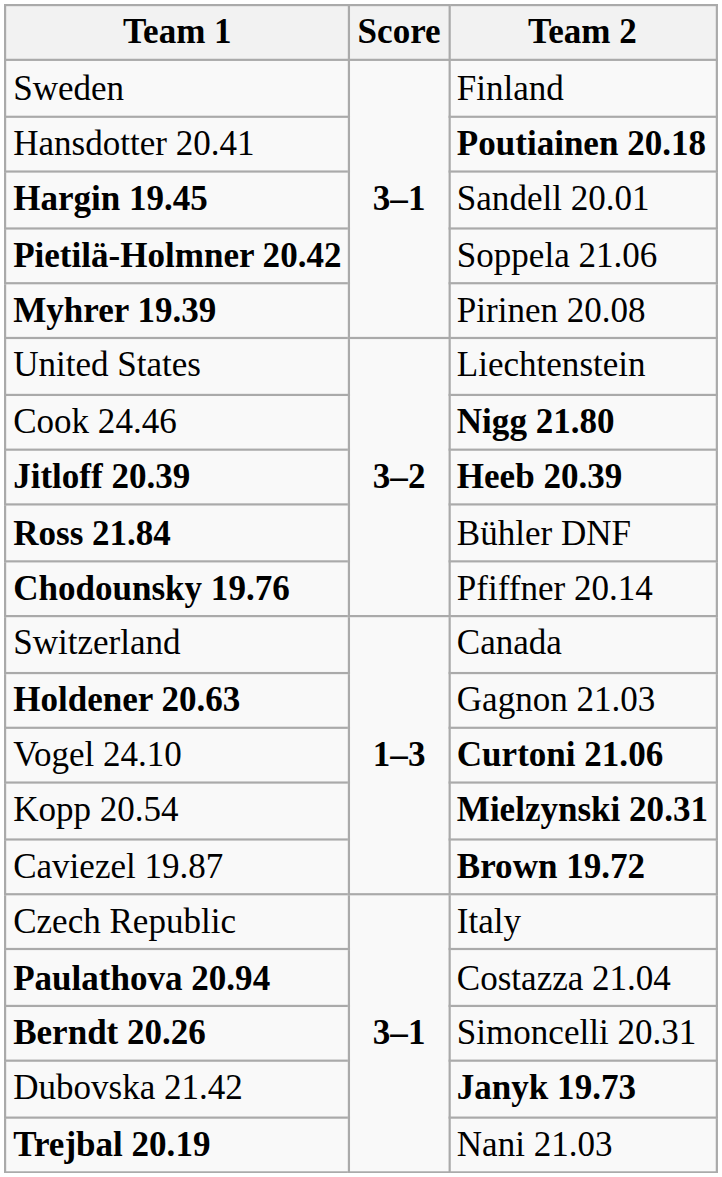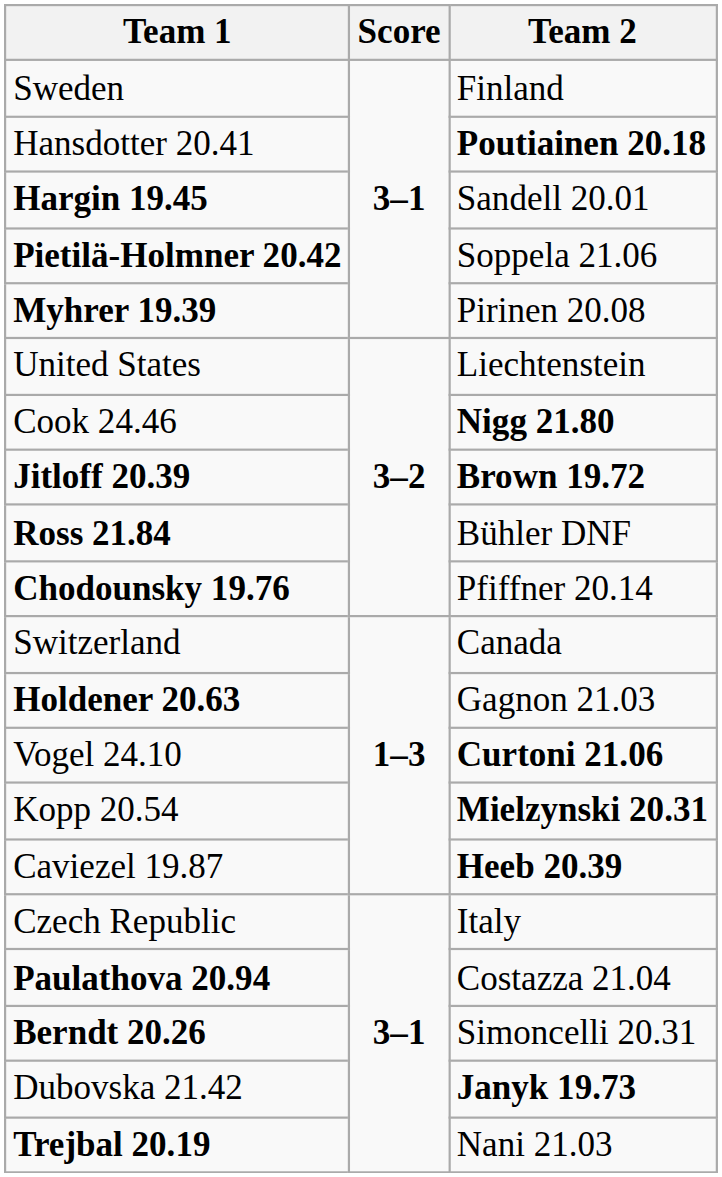Jitloff 20.39 | Team 2: Heeb 20.39 -> Brown 19.72
Caviezel 19.87 | Team 2: Brown 19.72 -> Heeb 20.39
